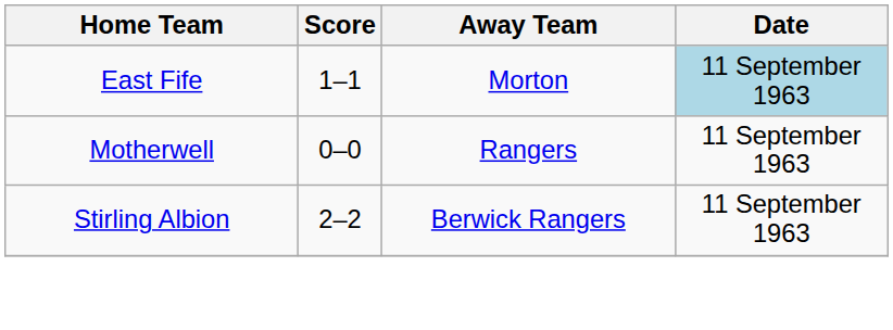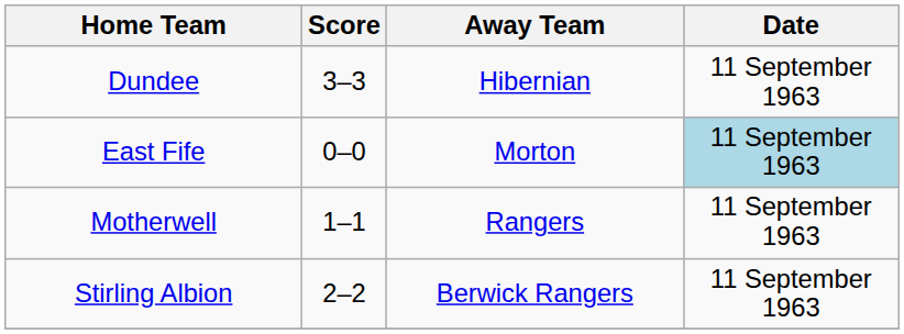+ row: Dundee | 3–3 | Hibernian | 11 September 1963
East Fife | Score: 1–1 -> 0–0
Motherwell | Score: 0–0 -> 1–1
